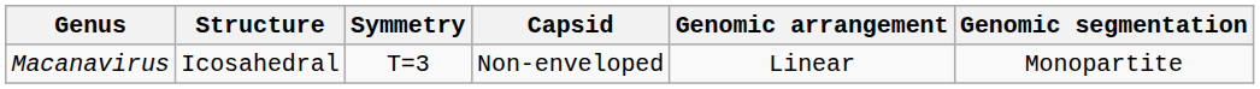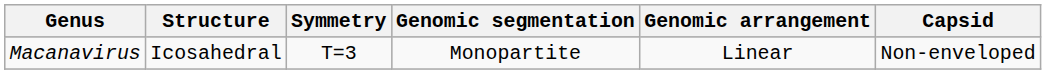columns swapped: Capsid <-> Genomic segmentation
